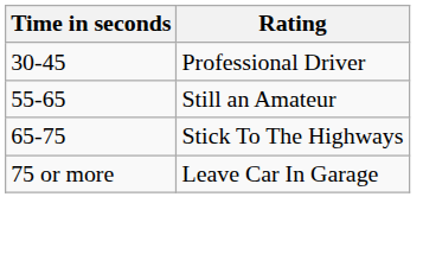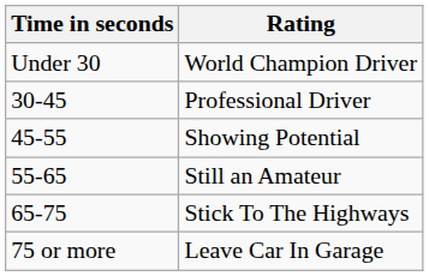+ row: Under 30 | World Champion Driver
+ row: 45-55 | Showing Potential
